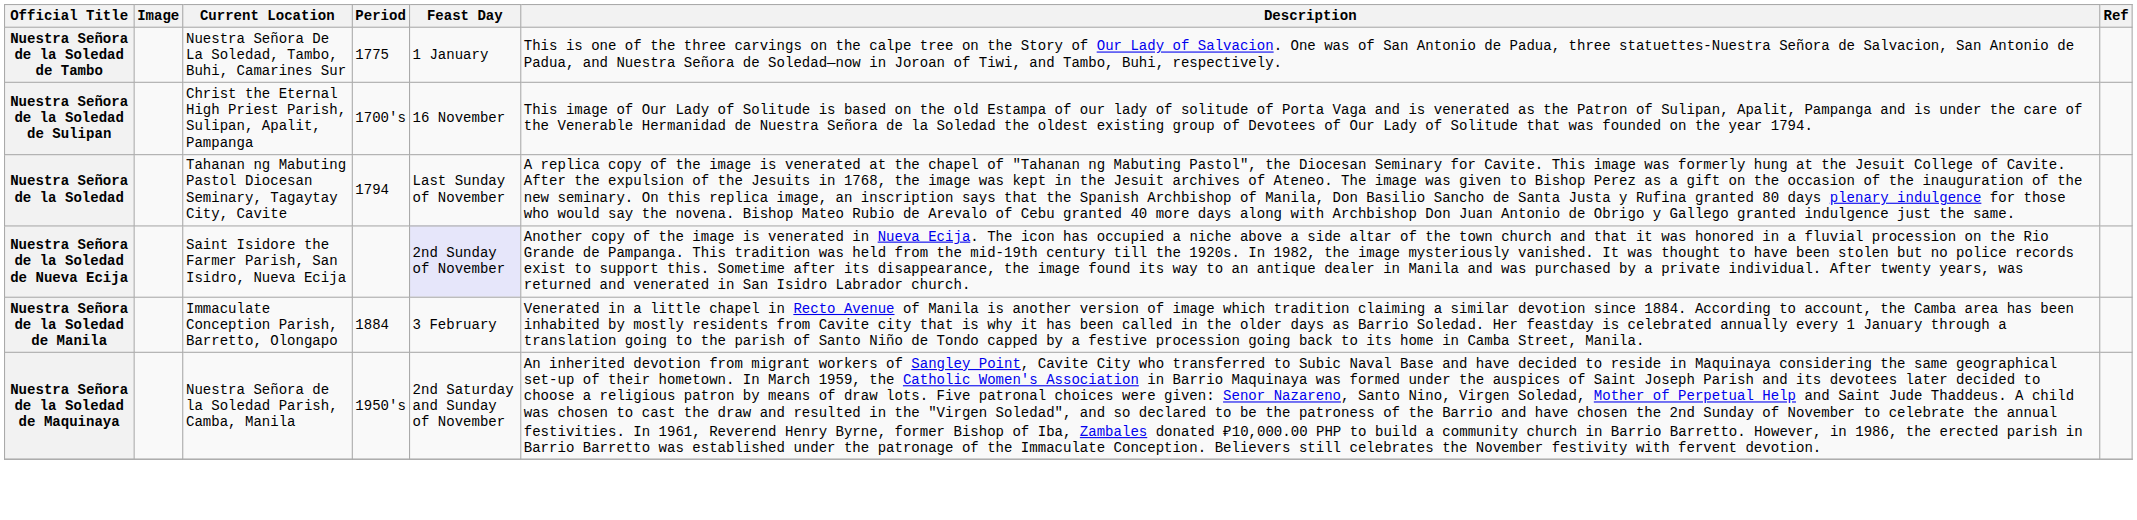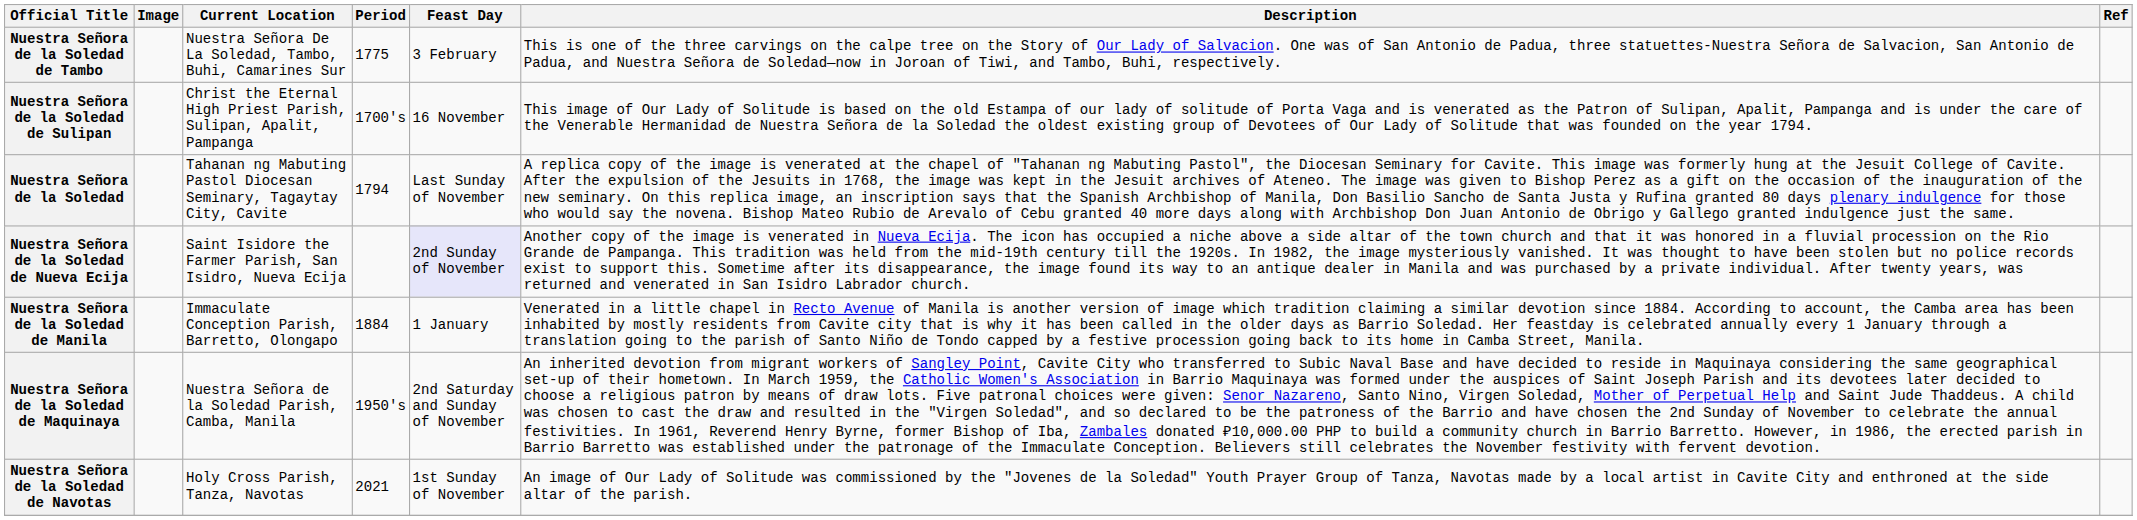Nuestra Señora de la Soledad de Tambo | Feast Day: 1 January -> 3 February
Nuestra Señora de la Soledad de Manila | Feast Day: 3 February -> 1 January
+ row: Nuestra Señora de la Soledad de Navotas | Holy Cross Parish, Tanza, Navotas | 2021 | 1st Sunday of November | An image of Our Lady of Solitude was commissioned by the "Jovenes de la Soledad" Youth Prayer Group of Tanza, Navotas made by a local artist in Cavite City and enthroned at the side altar of the parish.
